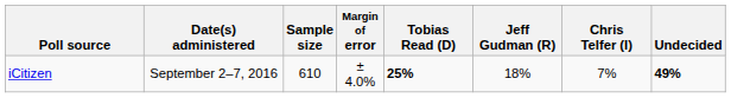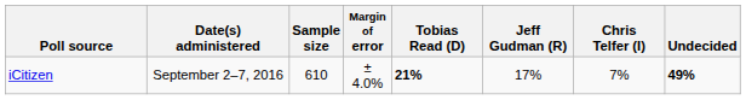iCitizen | Tobias Read (D): 25% -> 21%
iCitizen | Jeff Gudman (R): 18% -> 17%
